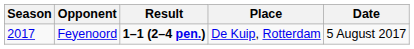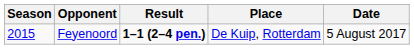Feyenoord | Season: 2017 -> 2015
